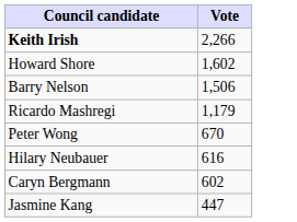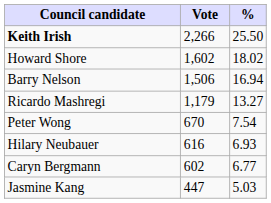+ column: % | 25.50 | 18.02 | 16.94 | 13.27 | 7.54 | 6.93 | 6.77 | 5.03
